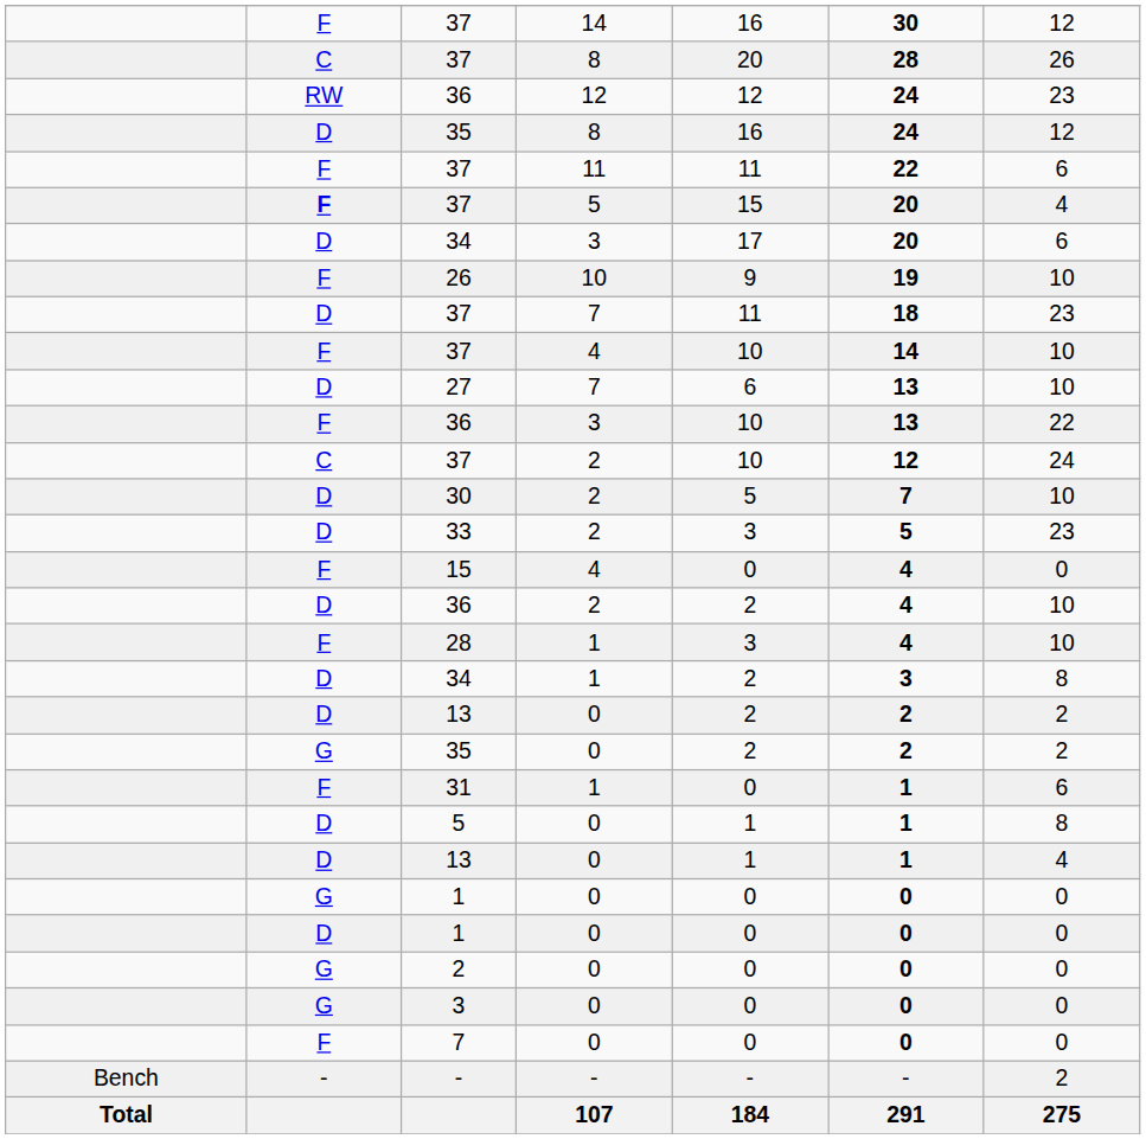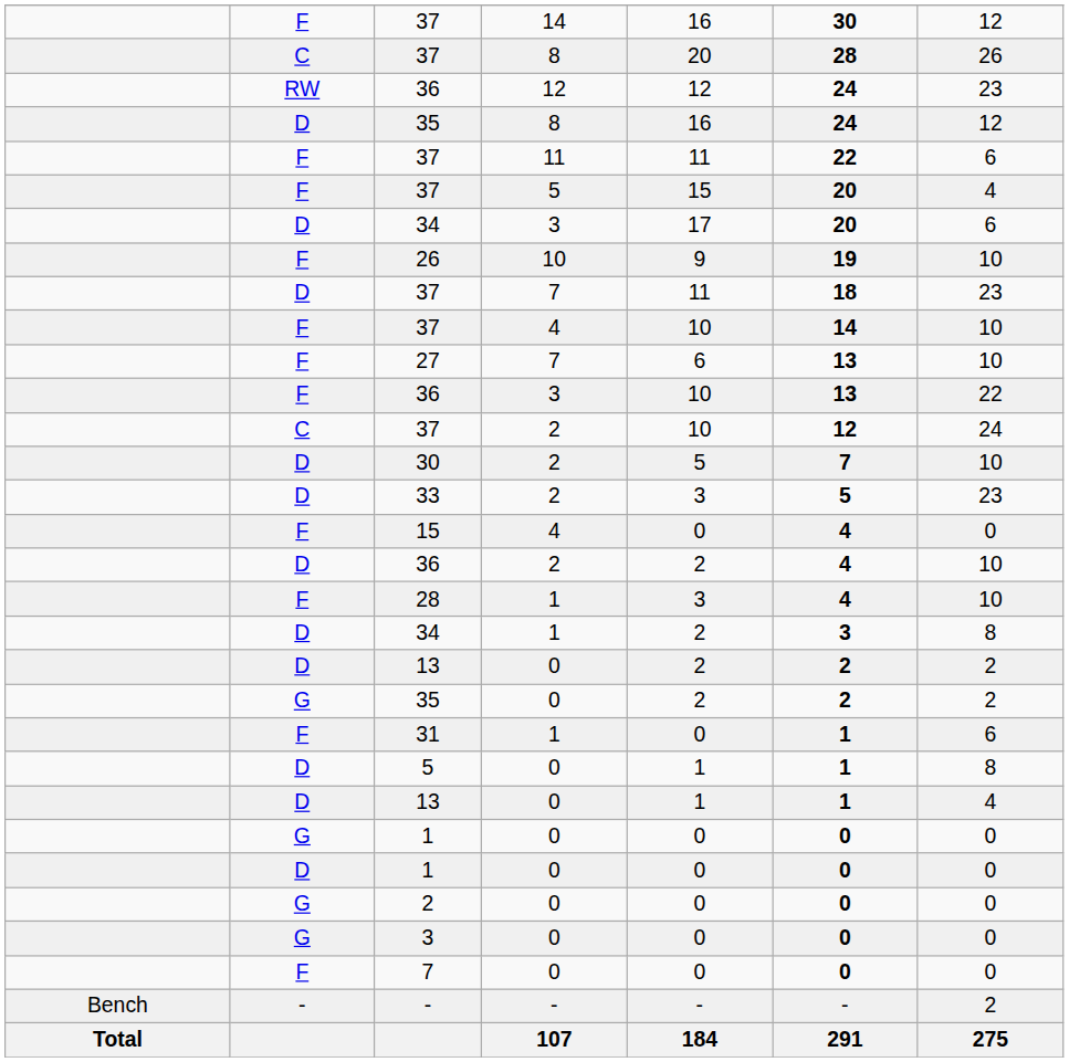37 / 5 | column 2: bold -> normal
27 | column 2: D -> F
